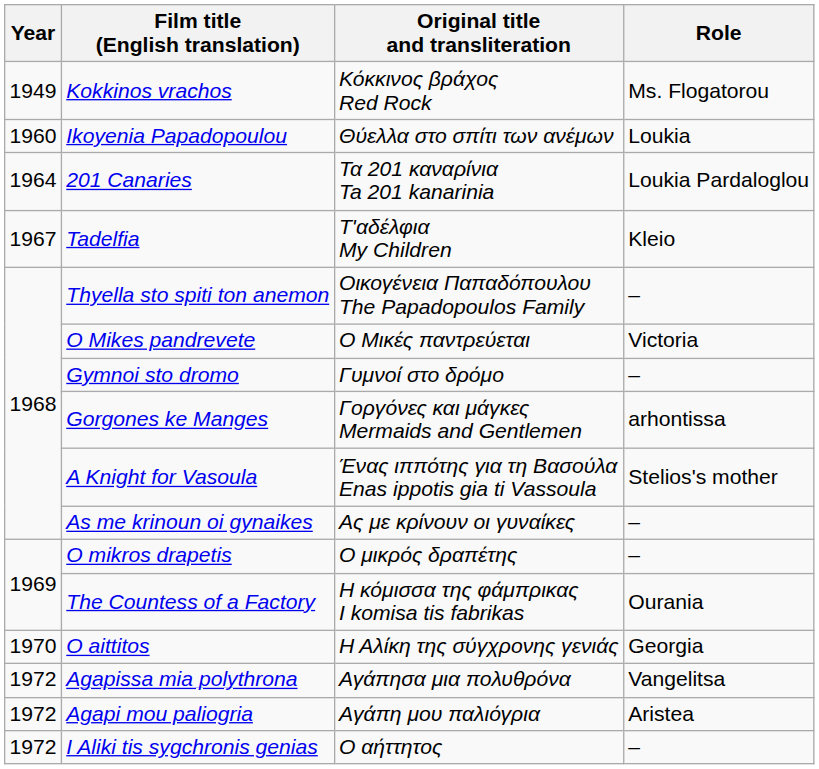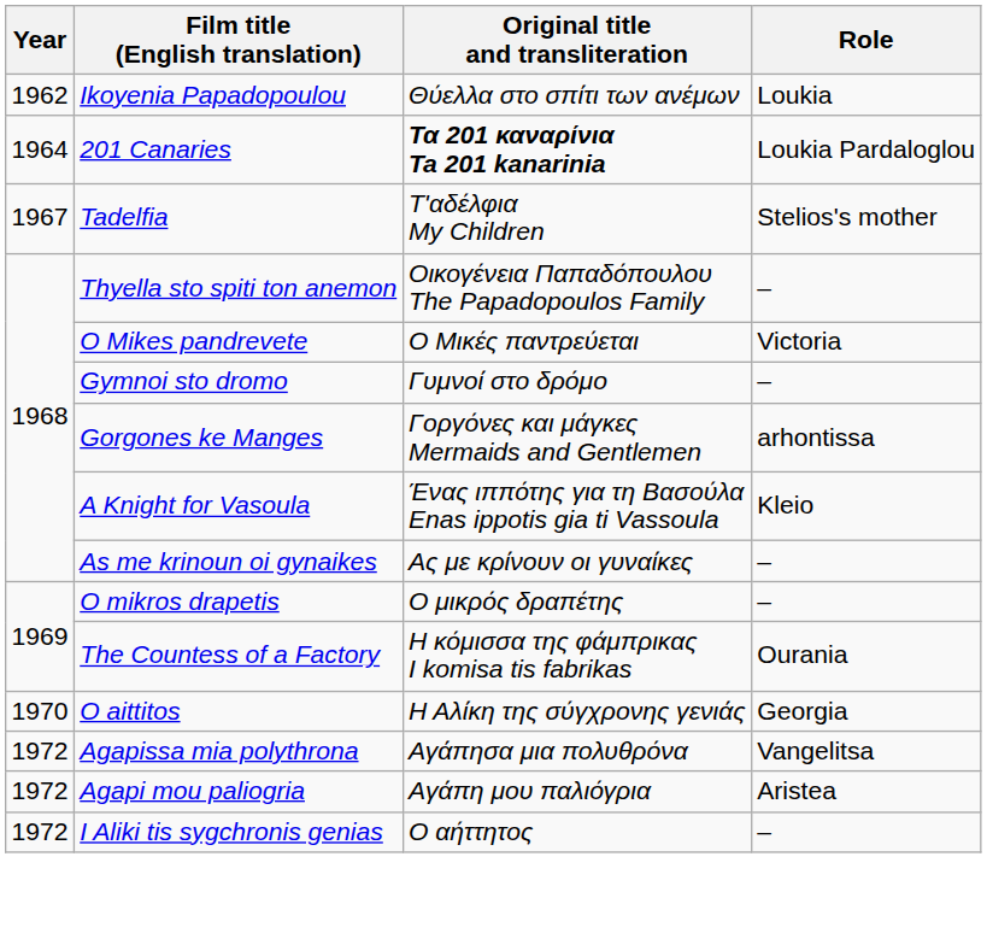- row: 1949 | Kokkinos vrachos | Κόκκινος βράχος Red Rock | Ms. Flogatorou
Ikoyenia Papadopoulou | Year: 1960 -> 1962
201 Canaries | Original title and transliteration: normal -> bold
Tadelfia | Role: Kleio -> Stelios's mother
A Knight for Vasoula | Role: Stelios's mother -> Kleio
